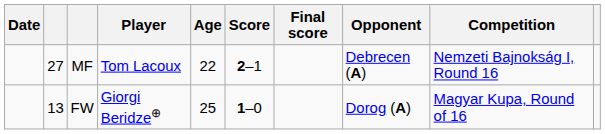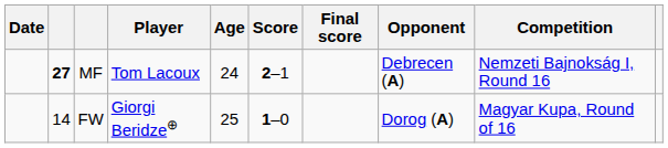MF | column 2: normal -> bold
MF | Age: 22 -> 24
FW | column 2: 13 -> 14
